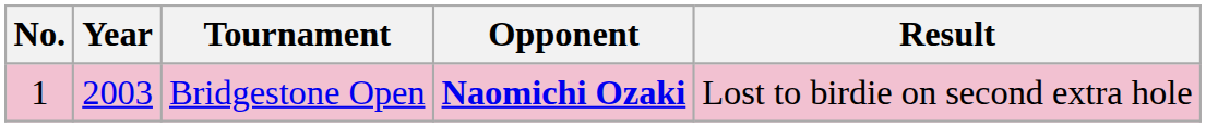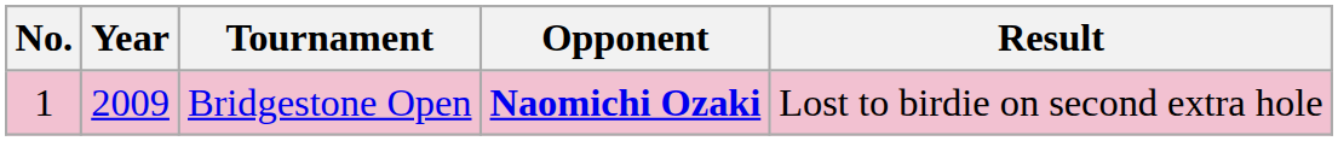Bridgestone Open | Year: 2003 -> 2009
